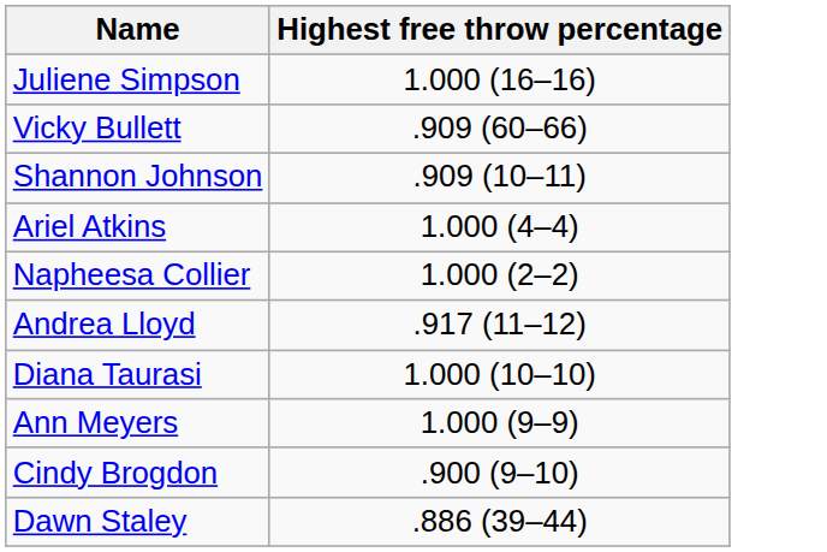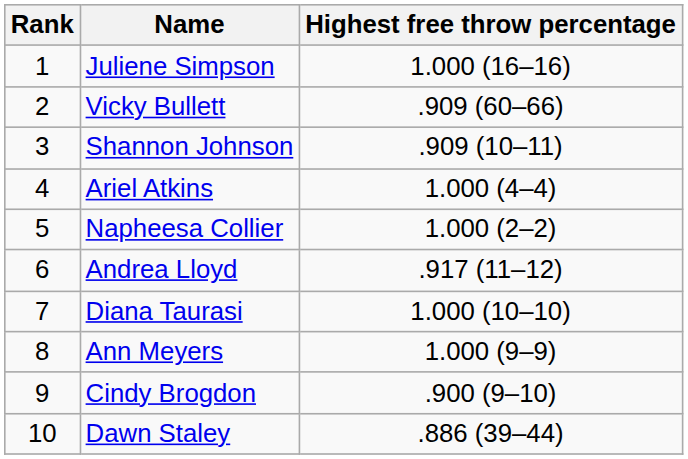+ column: Rank | 1 | 2 | 3 | 4 | 5 | 6 | 7 | 8 | 9 | 10
